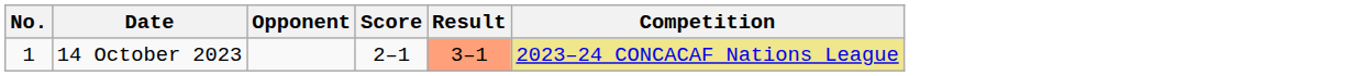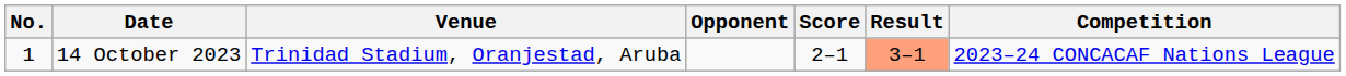+ column: Venue | Trinidad Stadium, Oranjestad, Aruba
14 October 2023 | Competition: khaki background -> no background
